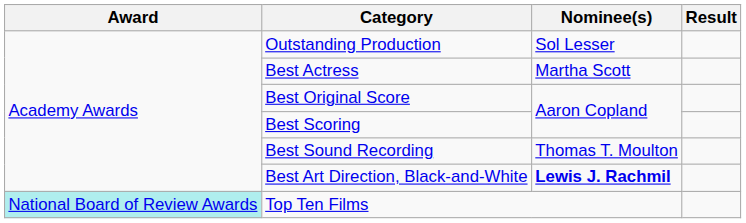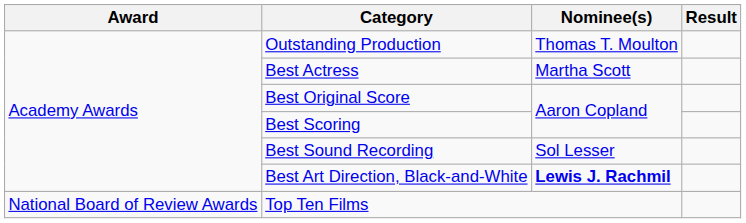Outstanding Production | Nominee(s): Sol Lesser -> Thomas T. Moulton
Best Sound Recording | Nominee(s): Thomas T. Moulton -> Sol Lesser
Top Ten Films | Award: paleturquoise background -> no background
